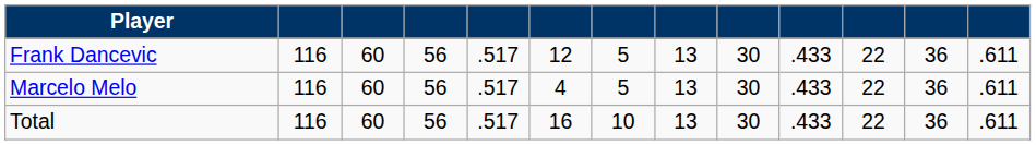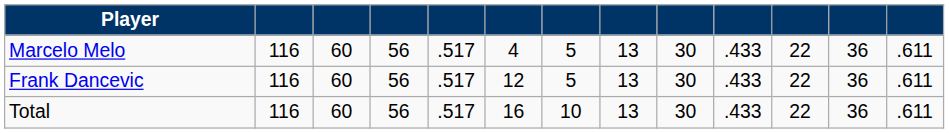rows swapped: Frank Dancevic <-> Marcelo Melo
